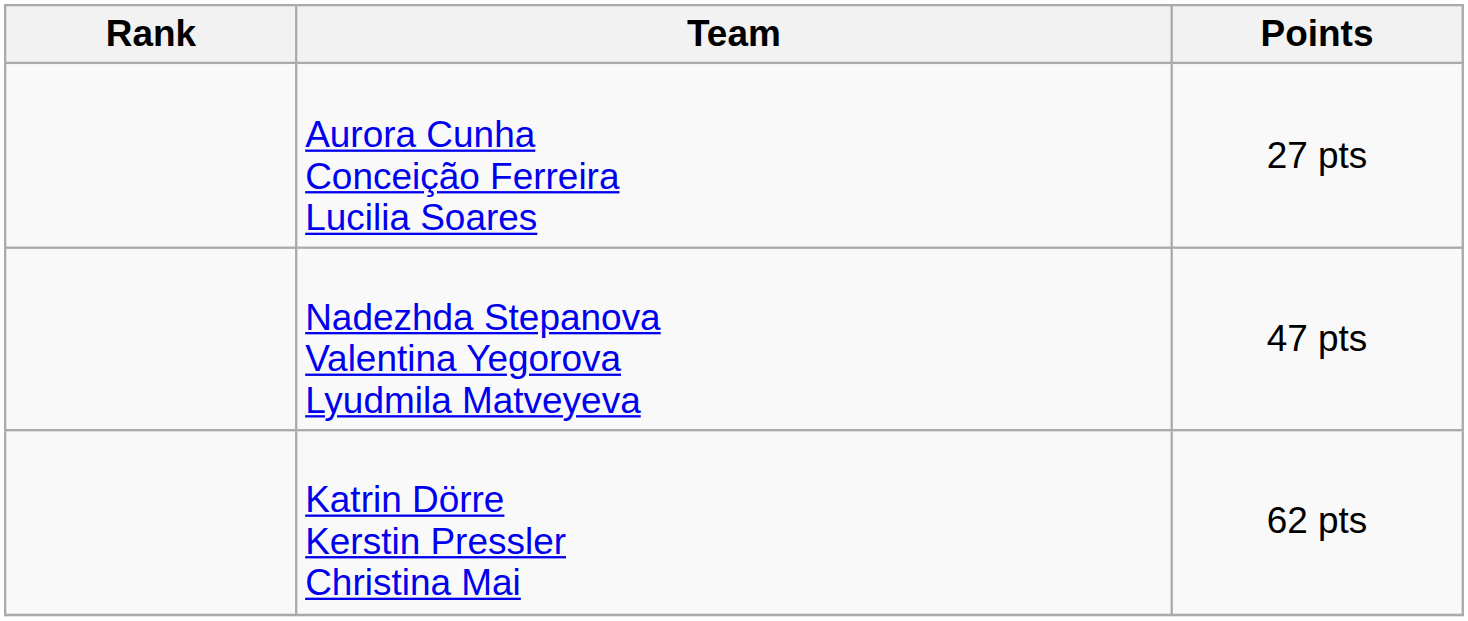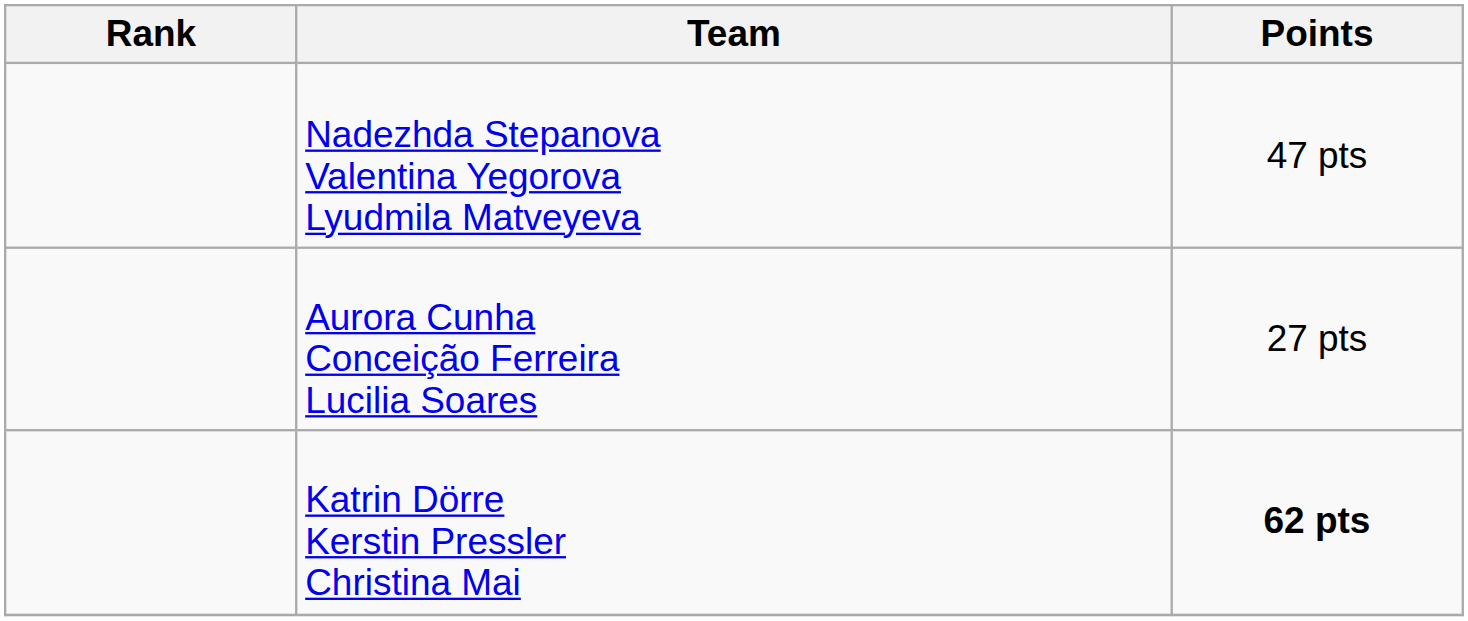rows swapped: Aurora Cunha Conceição Ferreira Lucilia Soares <-> Nadezhda Stepanova Valentina Yegorova Lyudmila Matveyeva
Katrin Dörre Kerstin Pressler Christina Mai | Points: normal -> bold
